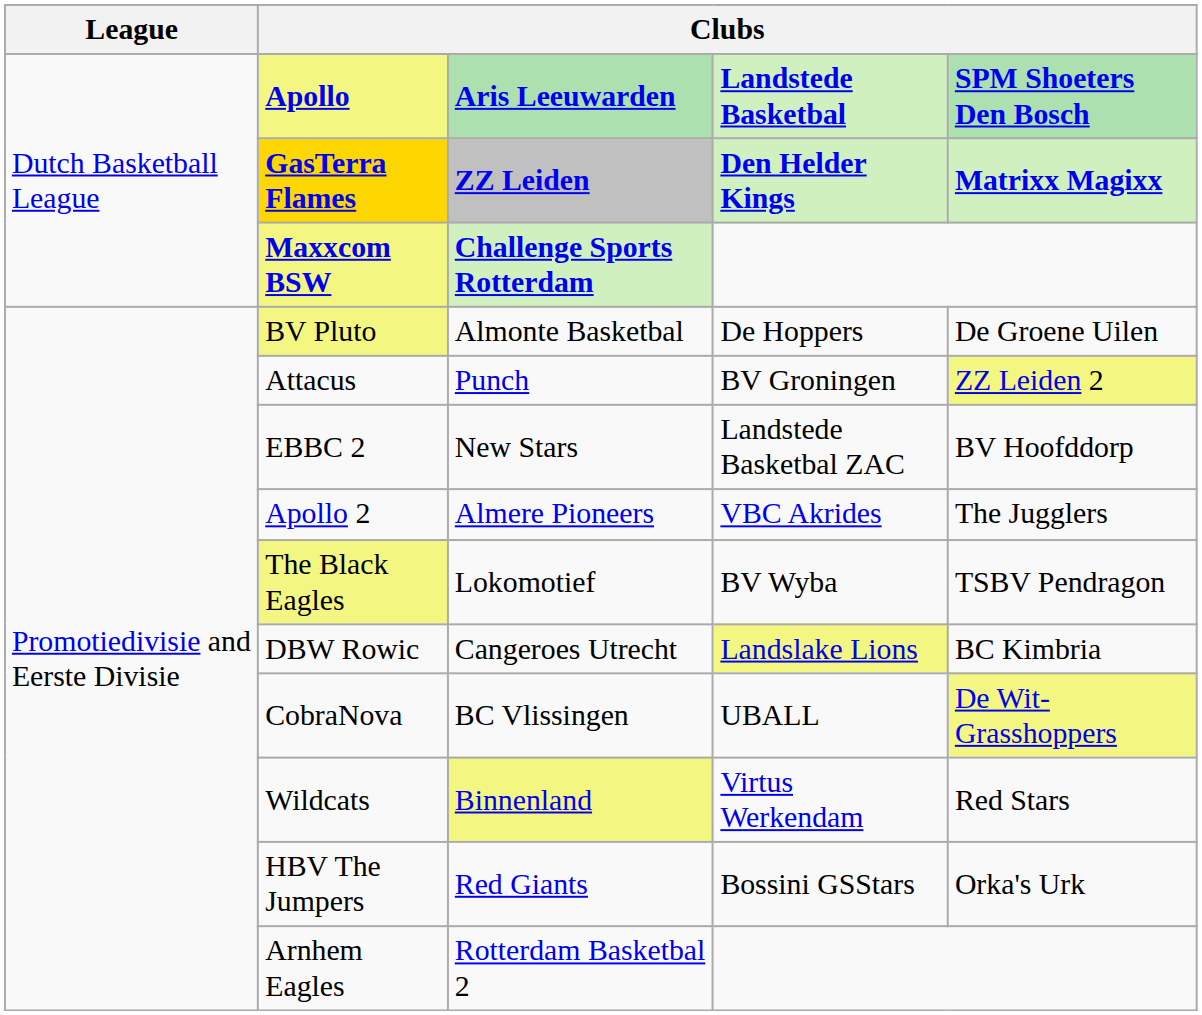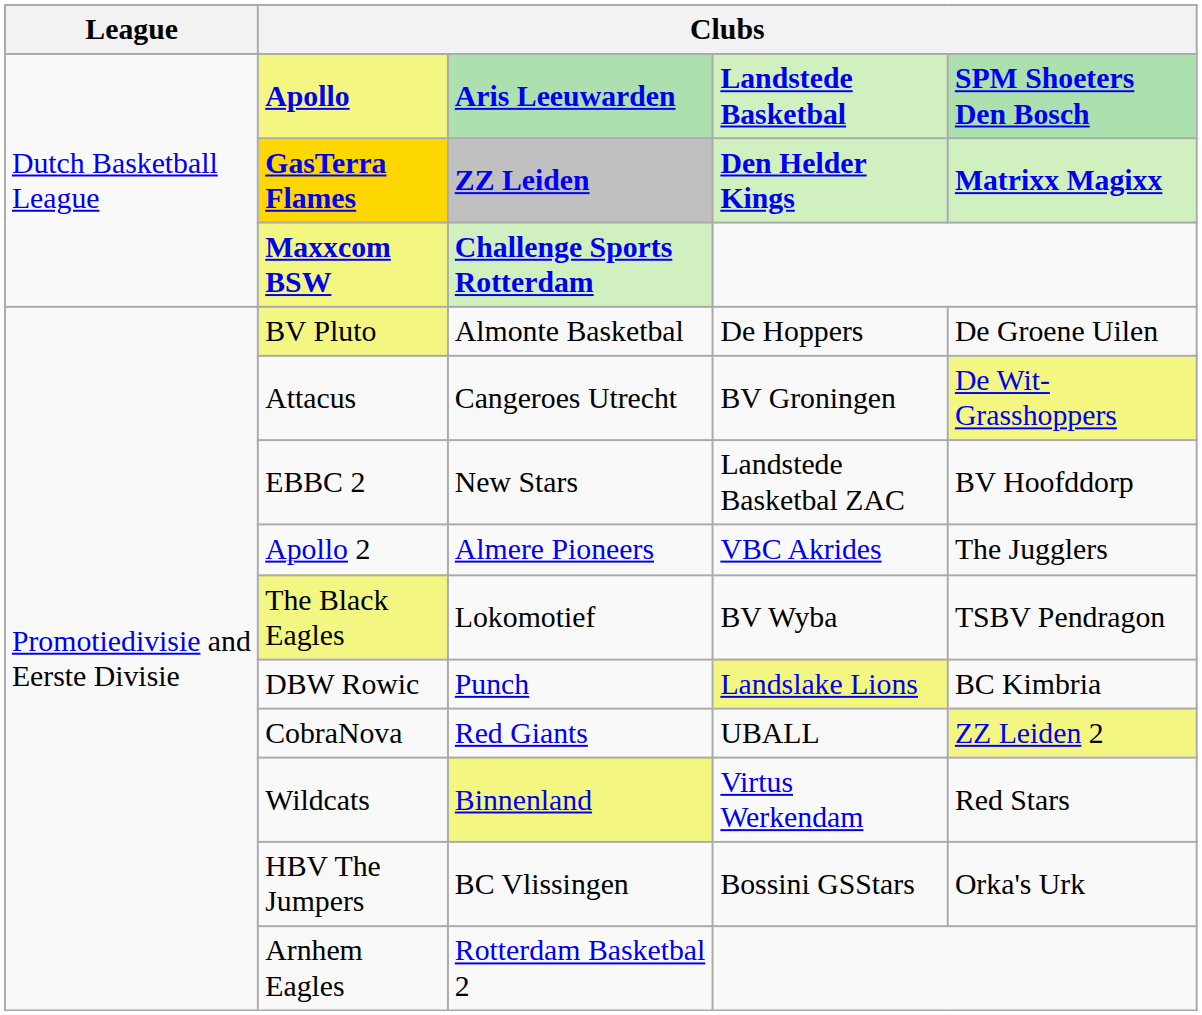Attacus | column 3: Punch -> Cangeroes Utrecht
Attacus | column 5: ZZ Leiden 2 -> De Wit-Grasshoppers
DBW Rowic | column 3: Cangeroes Utrecht -> Punch
CobraNova | column 3: BC Vlissingen -> Red Giants
CobraNova | column 5: De Wit-Grasshoppers -> ZZ Leiden 2
HBV The Jumpers | column 3: Red Giants -> BC Vlissingen
